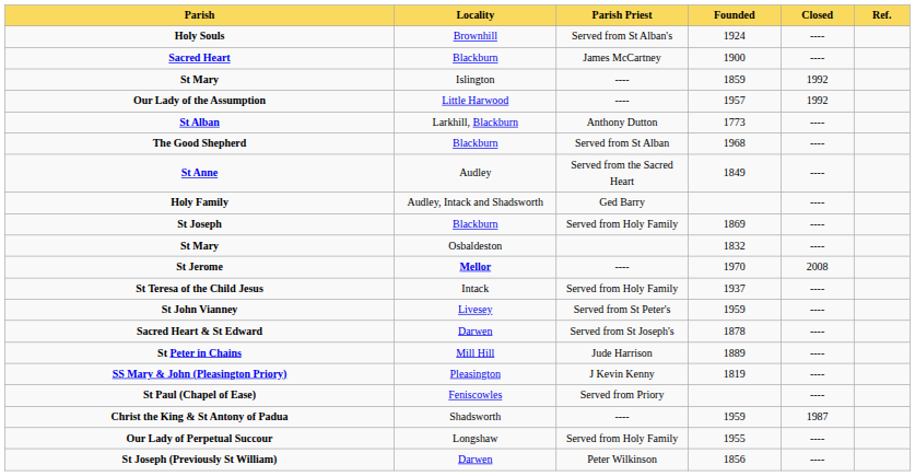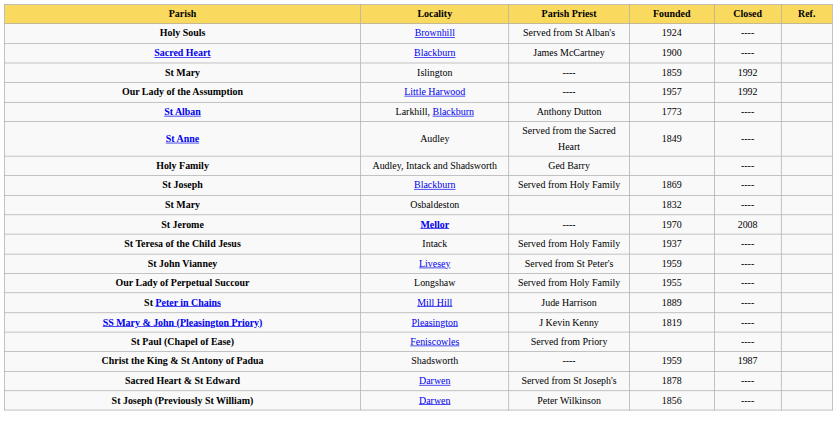- row: The Good Shepherd | Blackburn | Served from St Alban | 1968 | ----
rows swapped: Our Lady of Perpetual Succour <-> Sacred Heart & St Edward
